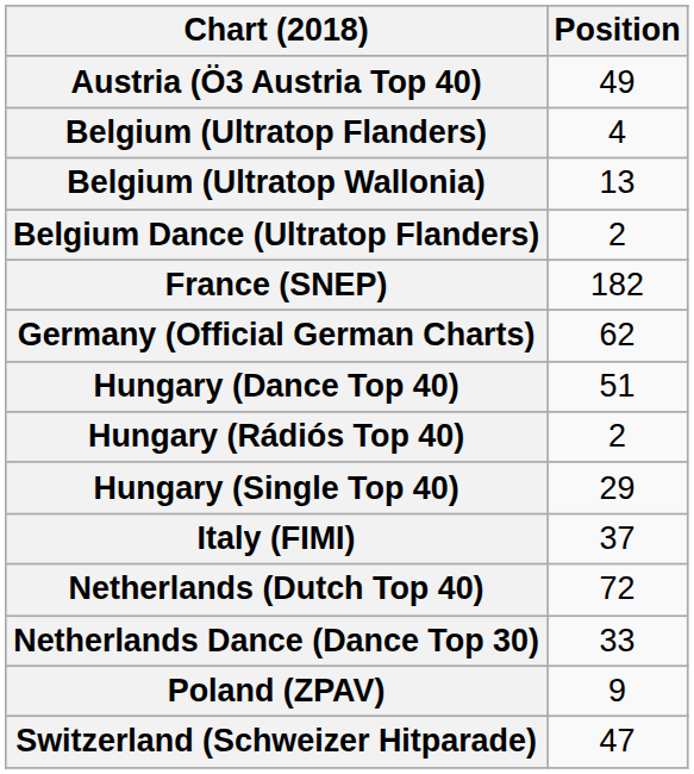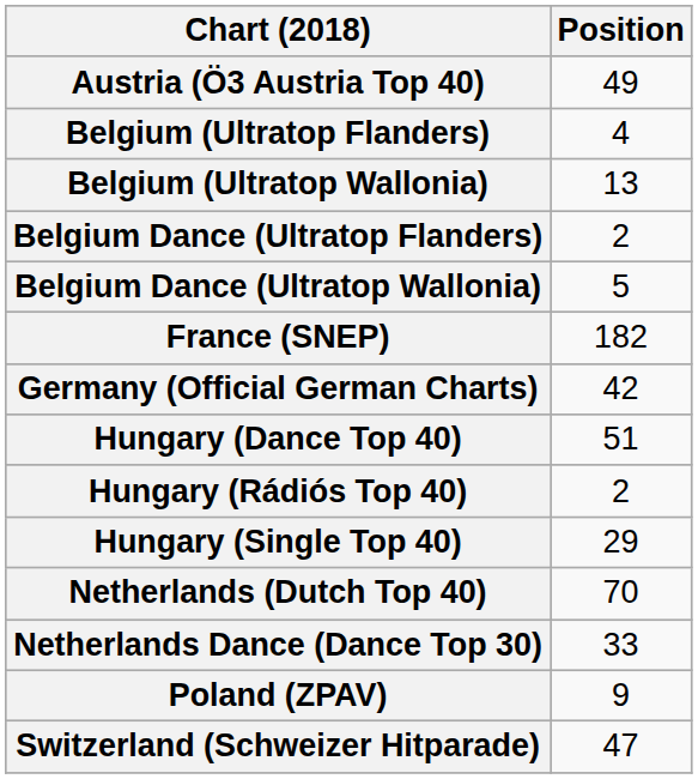+ row: Belgium Dance (Ultratop Wallonia) | 5
Germany (Official German Charts) | Position: 62 -> 42
- row: Italy (FIMI) | 37
Netherlands (Dutch Top 40) | Position: 72 -> 70
